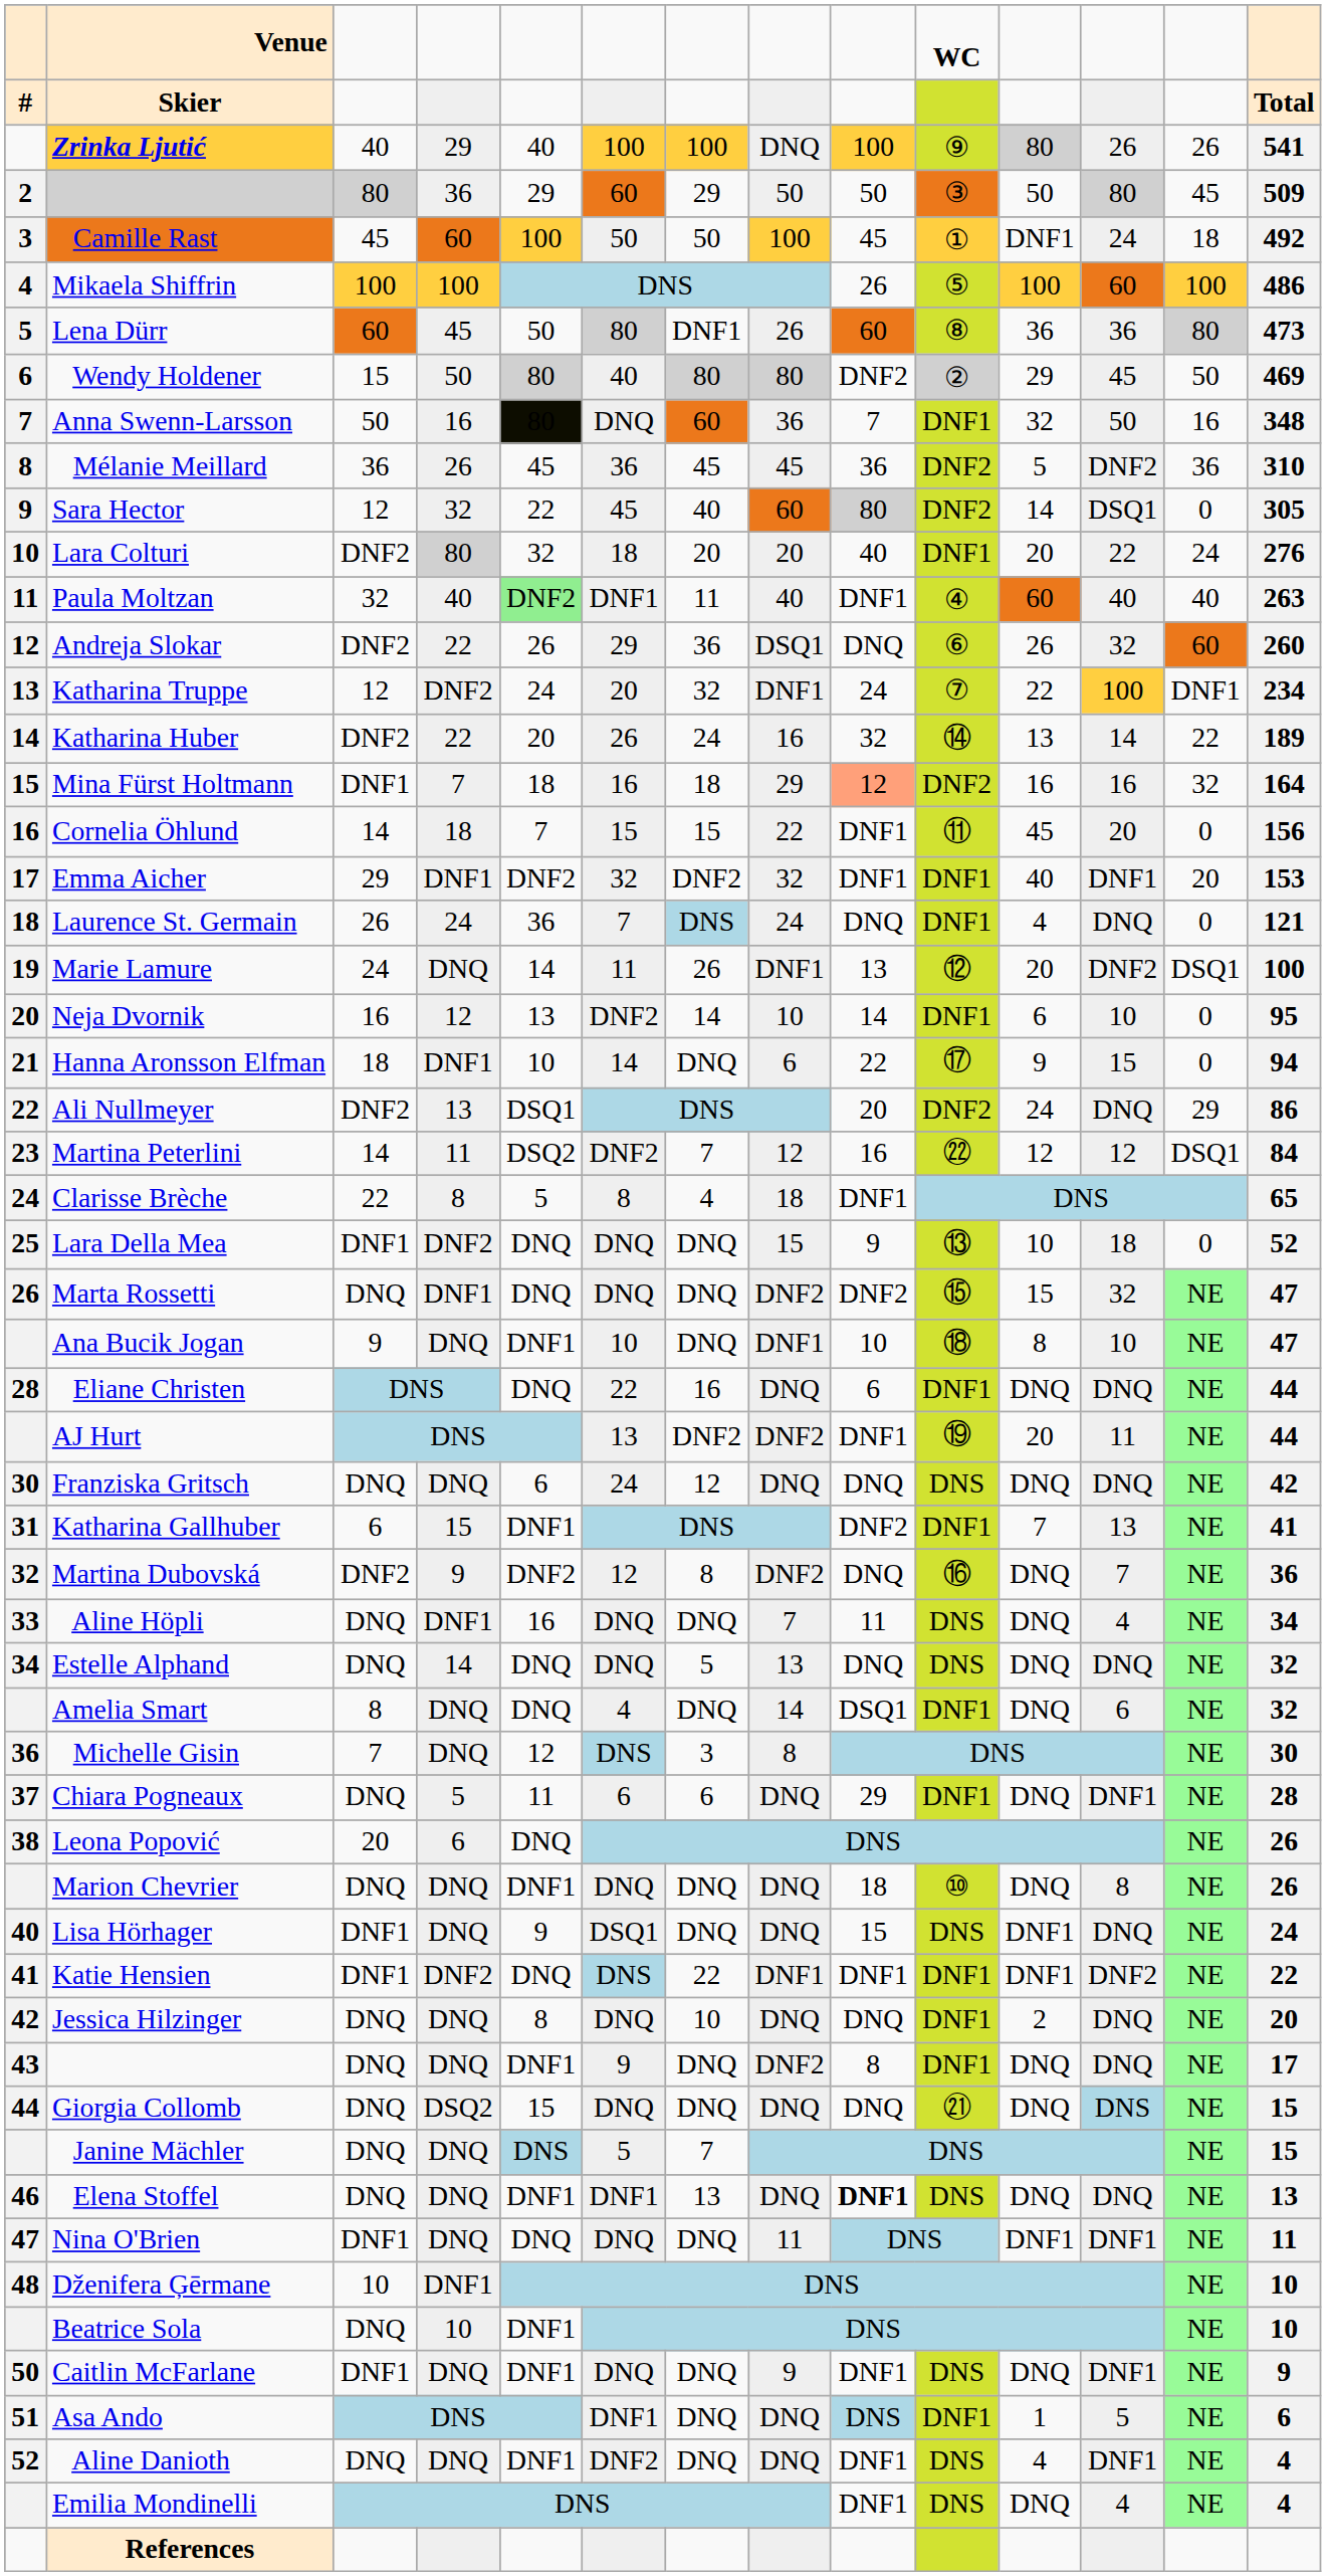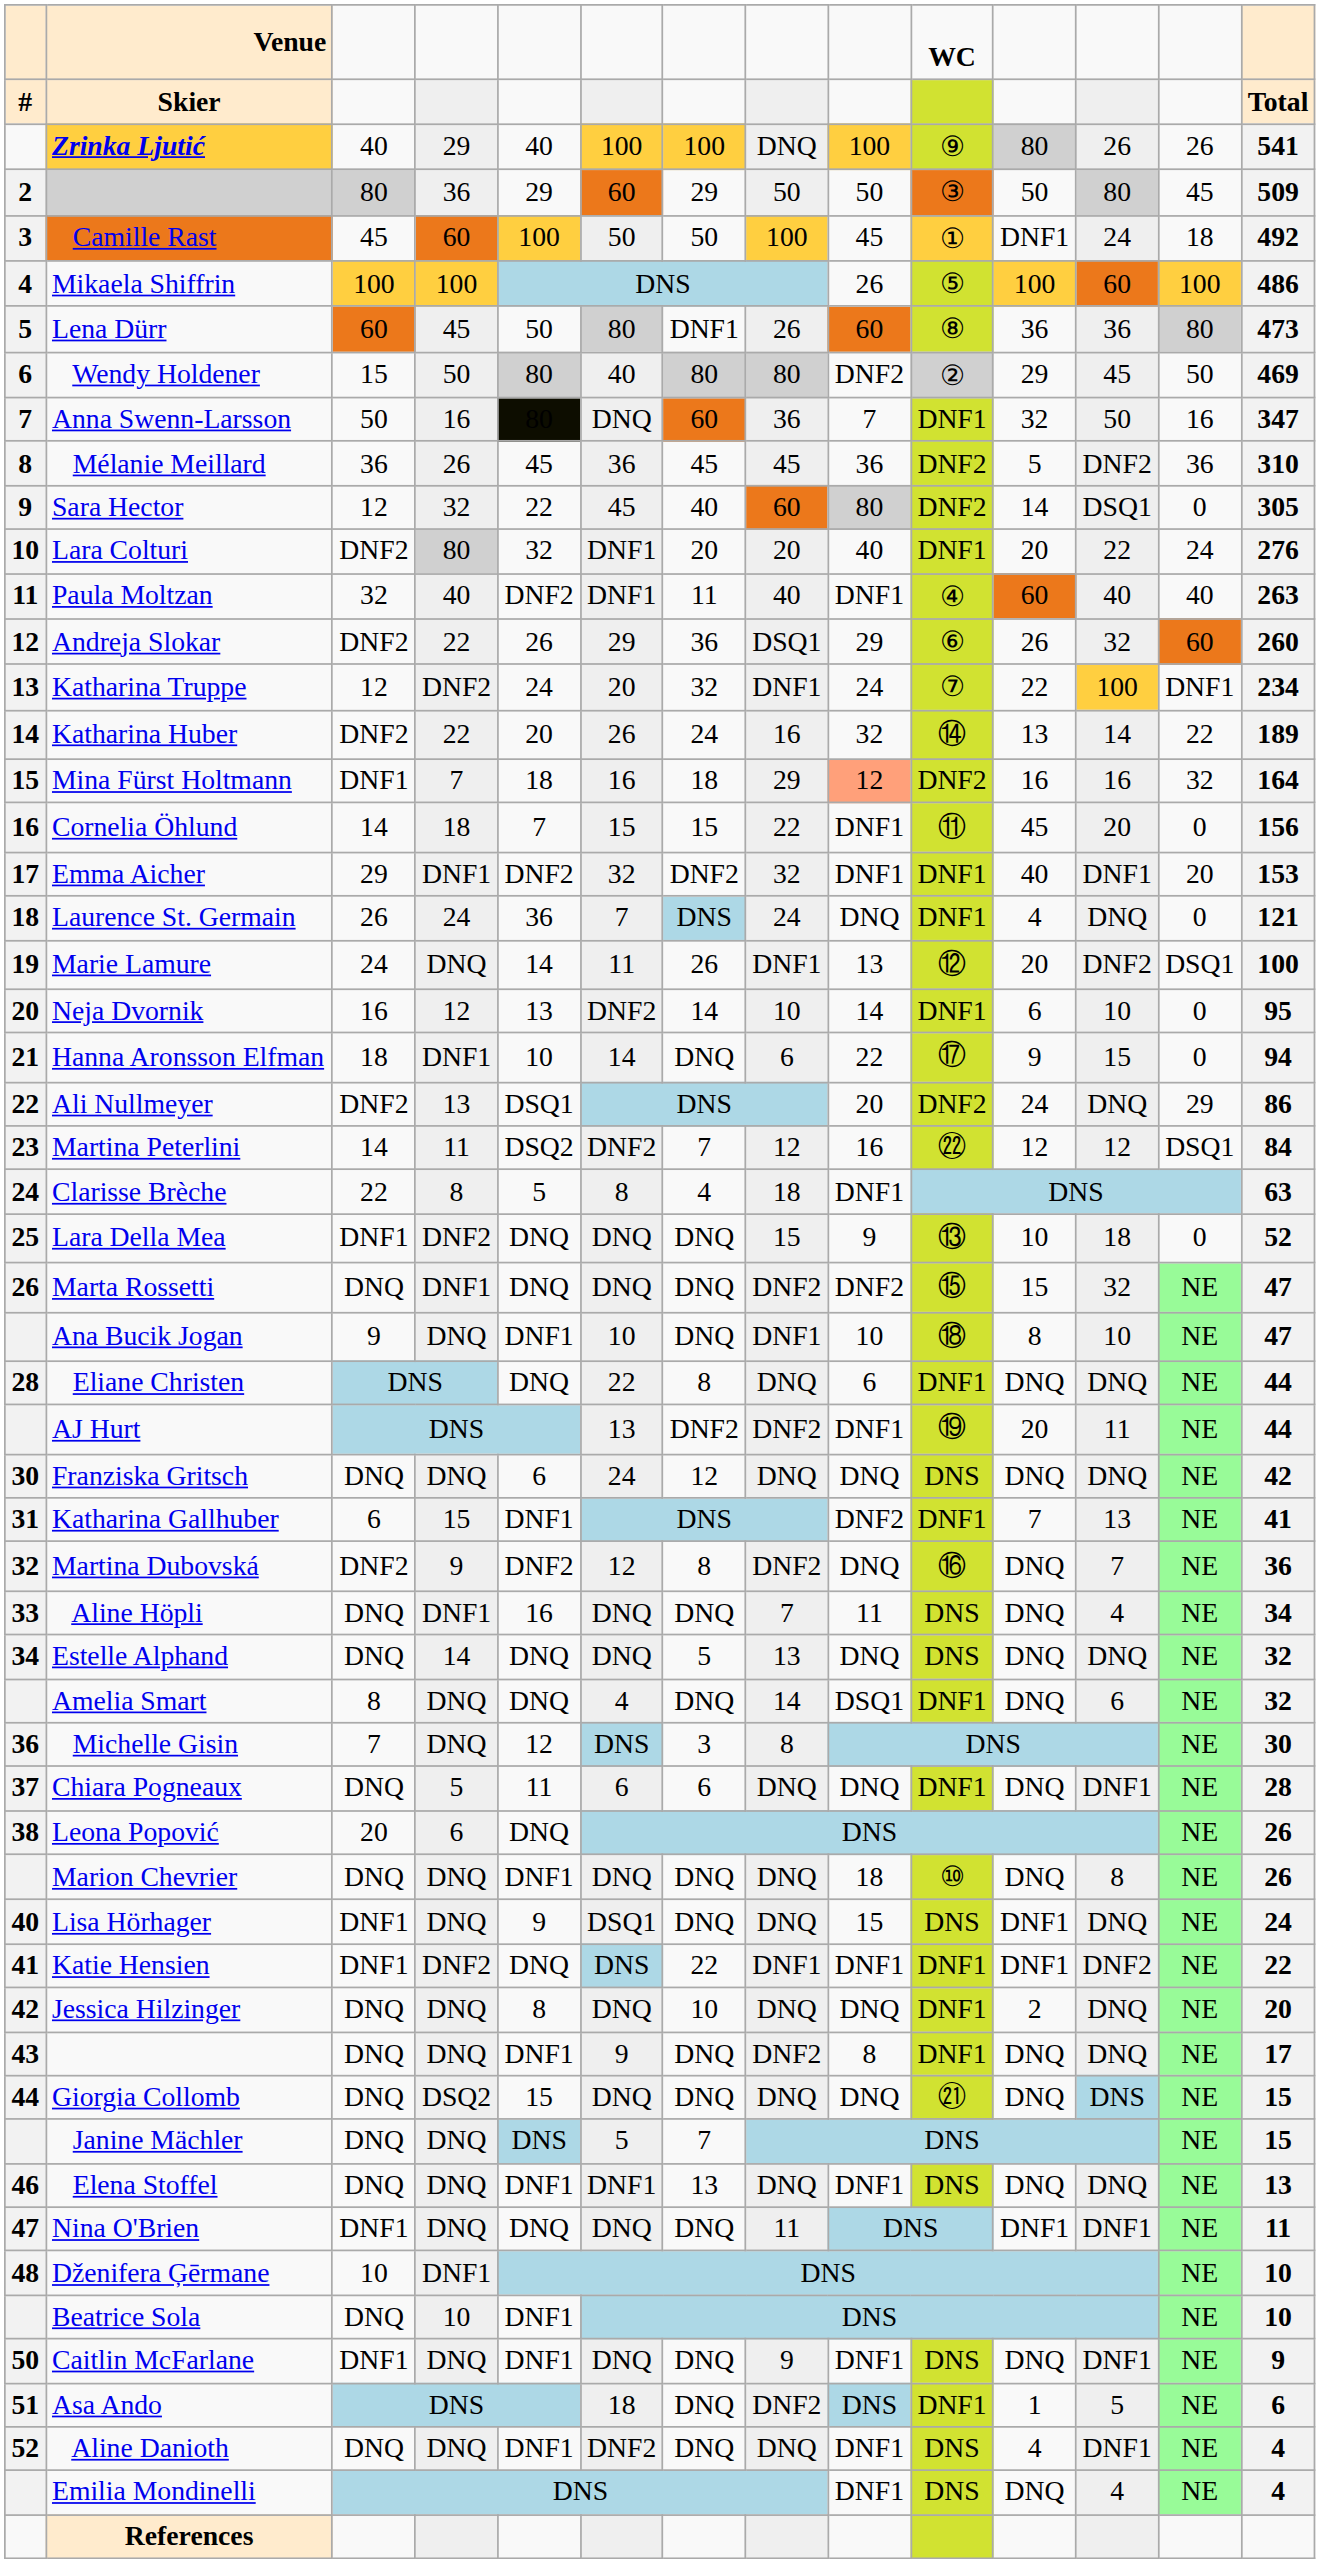Anna Swenn-Larsson | column 14: 348 -> 347
Lara Colturi | column 6: 18 -> DNF1
Paula Moltzan | column 5: lightgreen background -> no background
Andreja Slokar | column 9: DNQ -> 29
Clarisse Brèche | column 14: 65 -> 63
Eliane Christen | column 7: 16 -> 8
Chiara Pogneaux | column 9: 29 -> DNQ
Elena Stoffel | column 9: bold -> normal
Asa Ando | column 6: DNF1 -> 18
Asa Ando | column 8: DNQ -> DNF2
